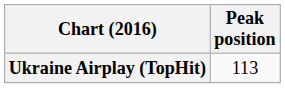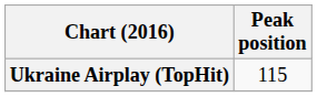Ukraine Airplay (TopHit) | Peak position: 113 -> 115
